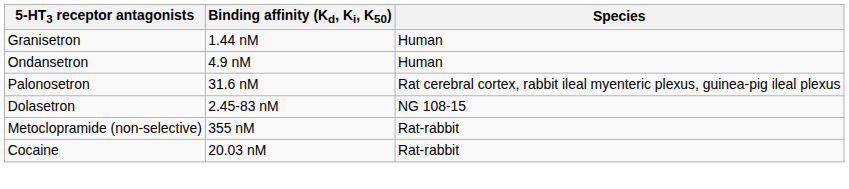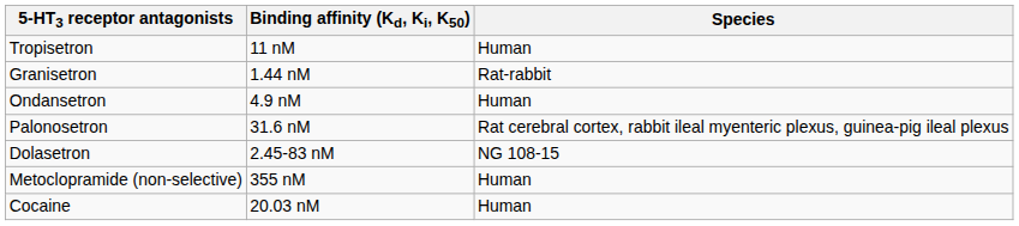+ row: Tropisetron | 11 nM | Human
Granisetron | Species: Human -> Rat-rabbit
Metoclopramide (non-selective) | Species: Rat-rabbit -> Human
Cocaine | Species: Rat-rabbit -> Human
